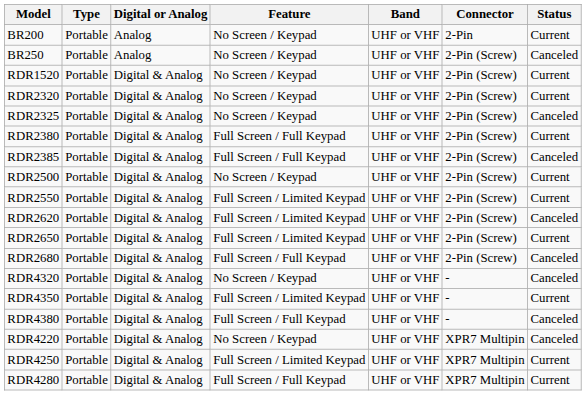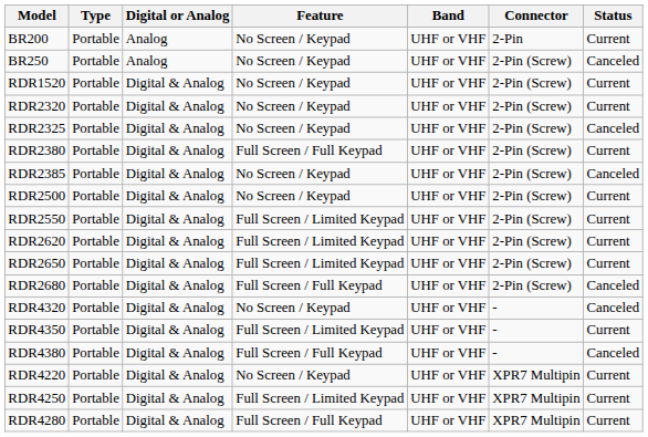RDR2385 | Feature: Full Screen / Full Keypad -> No Screen / Keypad
RDR2620 | Status: Canceled -> Current
RDR4220 | Status: Canceled -> Current
